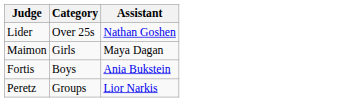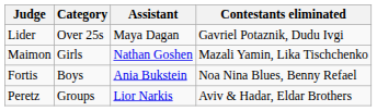+ column: Contestants eliminated | Gavriel Potaznik, Dudu Ivgi | Mazali Yamin, Lika Tischchenko | Noa Nina Blues, Benny Refael | Aviv & Hadar, Eldar Brothers
Lider | Assistant: Nathan Goshen -> Maya Dagan
Maimon | Assistant: Maya Dagan -> Nathan Goshen
